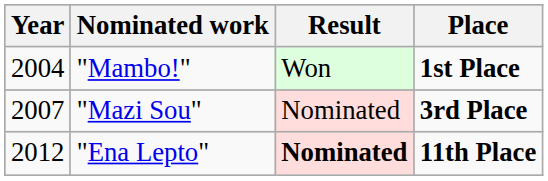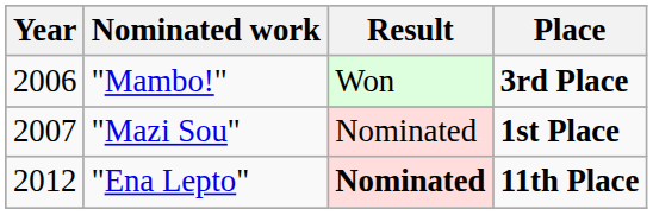"Mambo!" | Year: 2004 -> 2006
"Mambo!" | Place: 1st Place -> 3rd Place
"Mazi Sou" | Place: 3rd Place -> 1st Place
